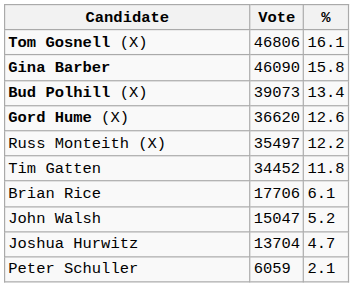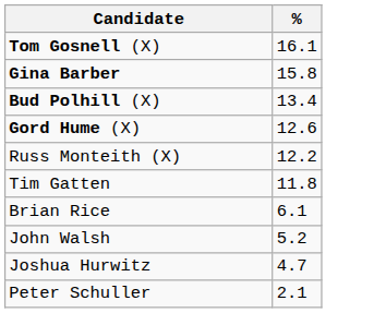- column: Vote | 46806 | 46090 | 39073 | 36620 | 35497 | 34452 | 17706 | 15047 | 13704 | 6059
